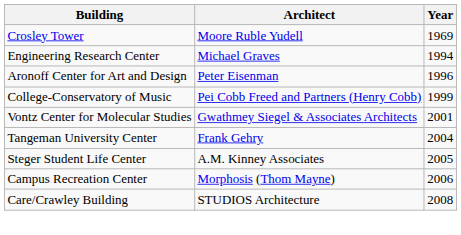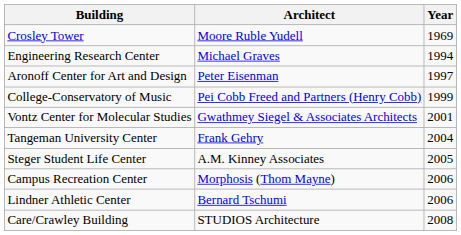Aronoff Center for Art and Design | Year: 1996 -> 1997
+ row: Lindner Athletic Center | Bernard Tschumi | 2006
